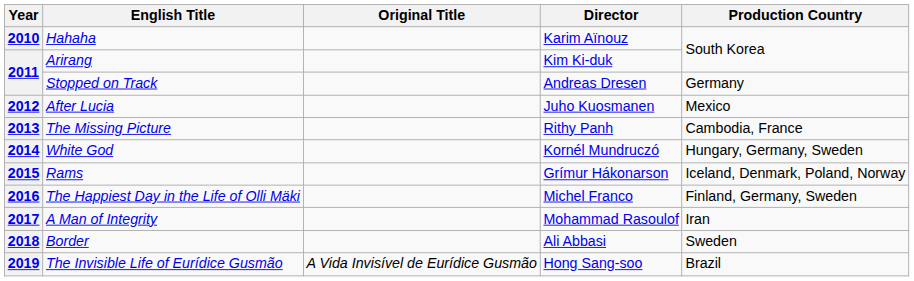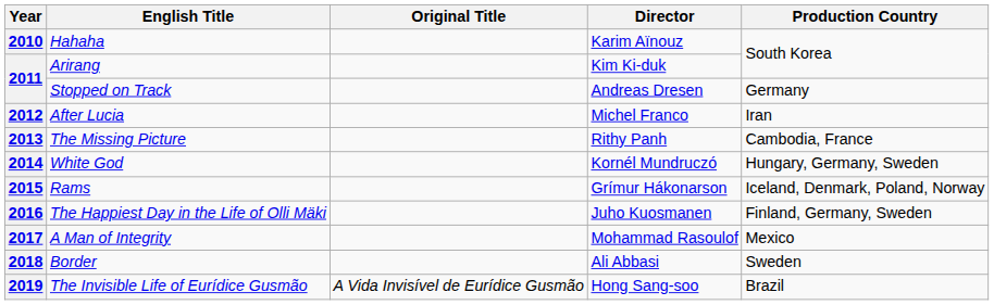2012 | Director: Juho Kuosmanen -> Michel Franco
2012 | Production Country: Mexico -> Iran
2016 | Director: Michel Franco -> Juho Kuosmanen
2017 | Production Country: Iran -> Mexico
